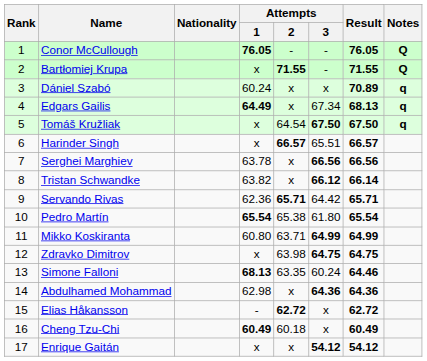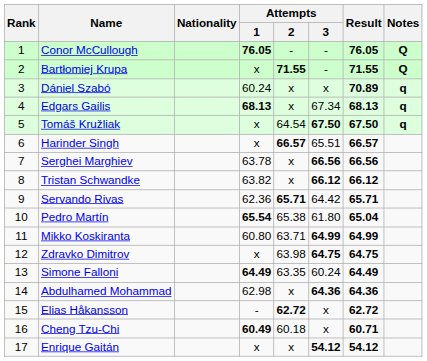Edgars Gailis | Attempts / 1: 64.49 -> 68.13
Tristan Schwandke | Result: 66.14 -> 66.12
Pedro Martín | Result: 65.54 -> 65.04
Simone Falloni | Attempts / 1: 68.13 -> 64.49
Simone Falloni | Result: 64.46 -> 64.49
Cheng Tzu-Chi | Result: 60.49 -> 60.71
